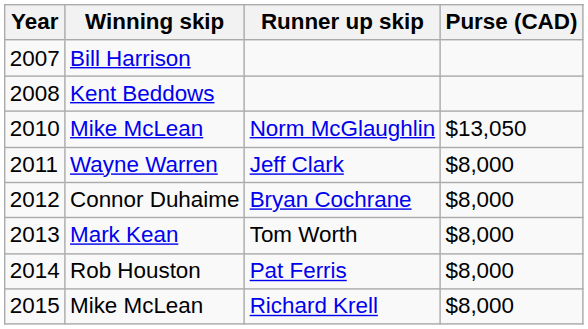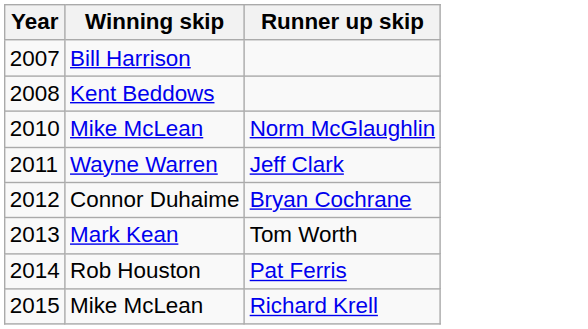- column: Purse (CAD) | $13,050 | $8,000 | $8,000 | $8,000 | $8,000 | $8,000
